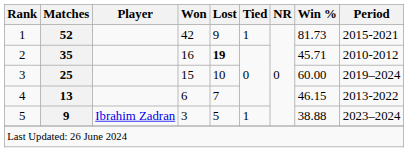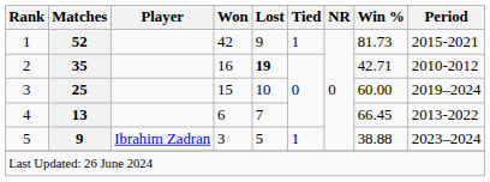2 | Win %: 45.71 -> 42.71
4 | Win %: 46.15 -> 66.45
